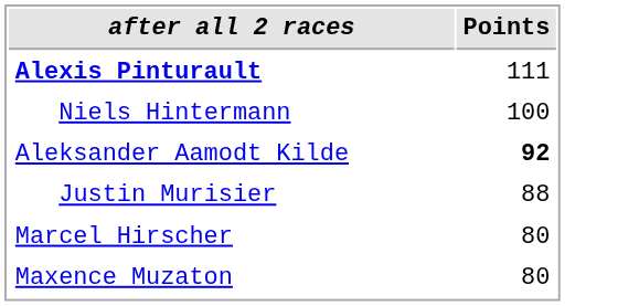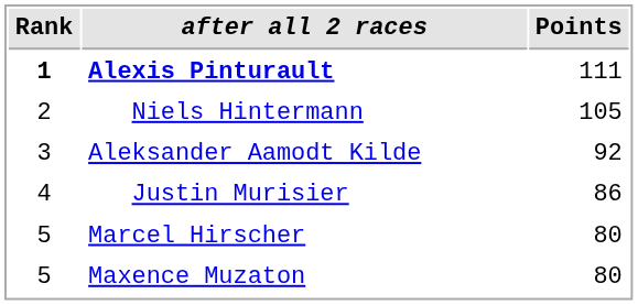+ column: Rank | 1 | 2 | 3 | 4 | 5 | 5
Niels Hintermann | Points: 100 -> 105
Aleksander Aamodt Kilde | Points: bold -> normal
Justin Murisier | Points: 88 -> 86
